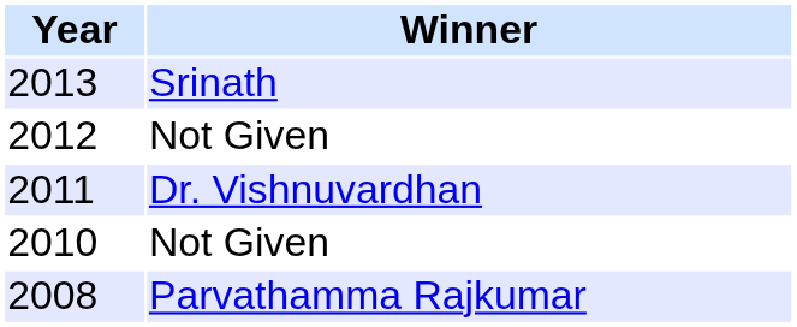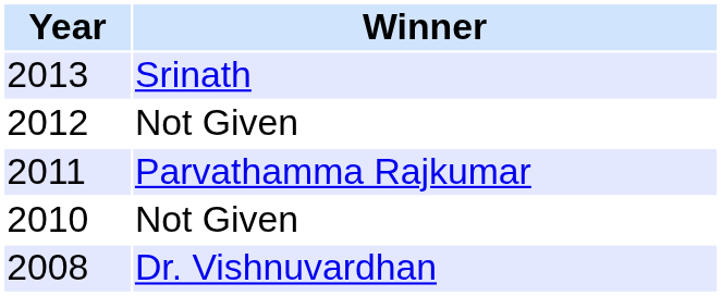2011 | Winner: Dr. Vishnuvardhan -> Parvathamma Rajkumar
2008 | Winner: Parvathamma Rajkumar -> Dr. Vishnuvardhan
